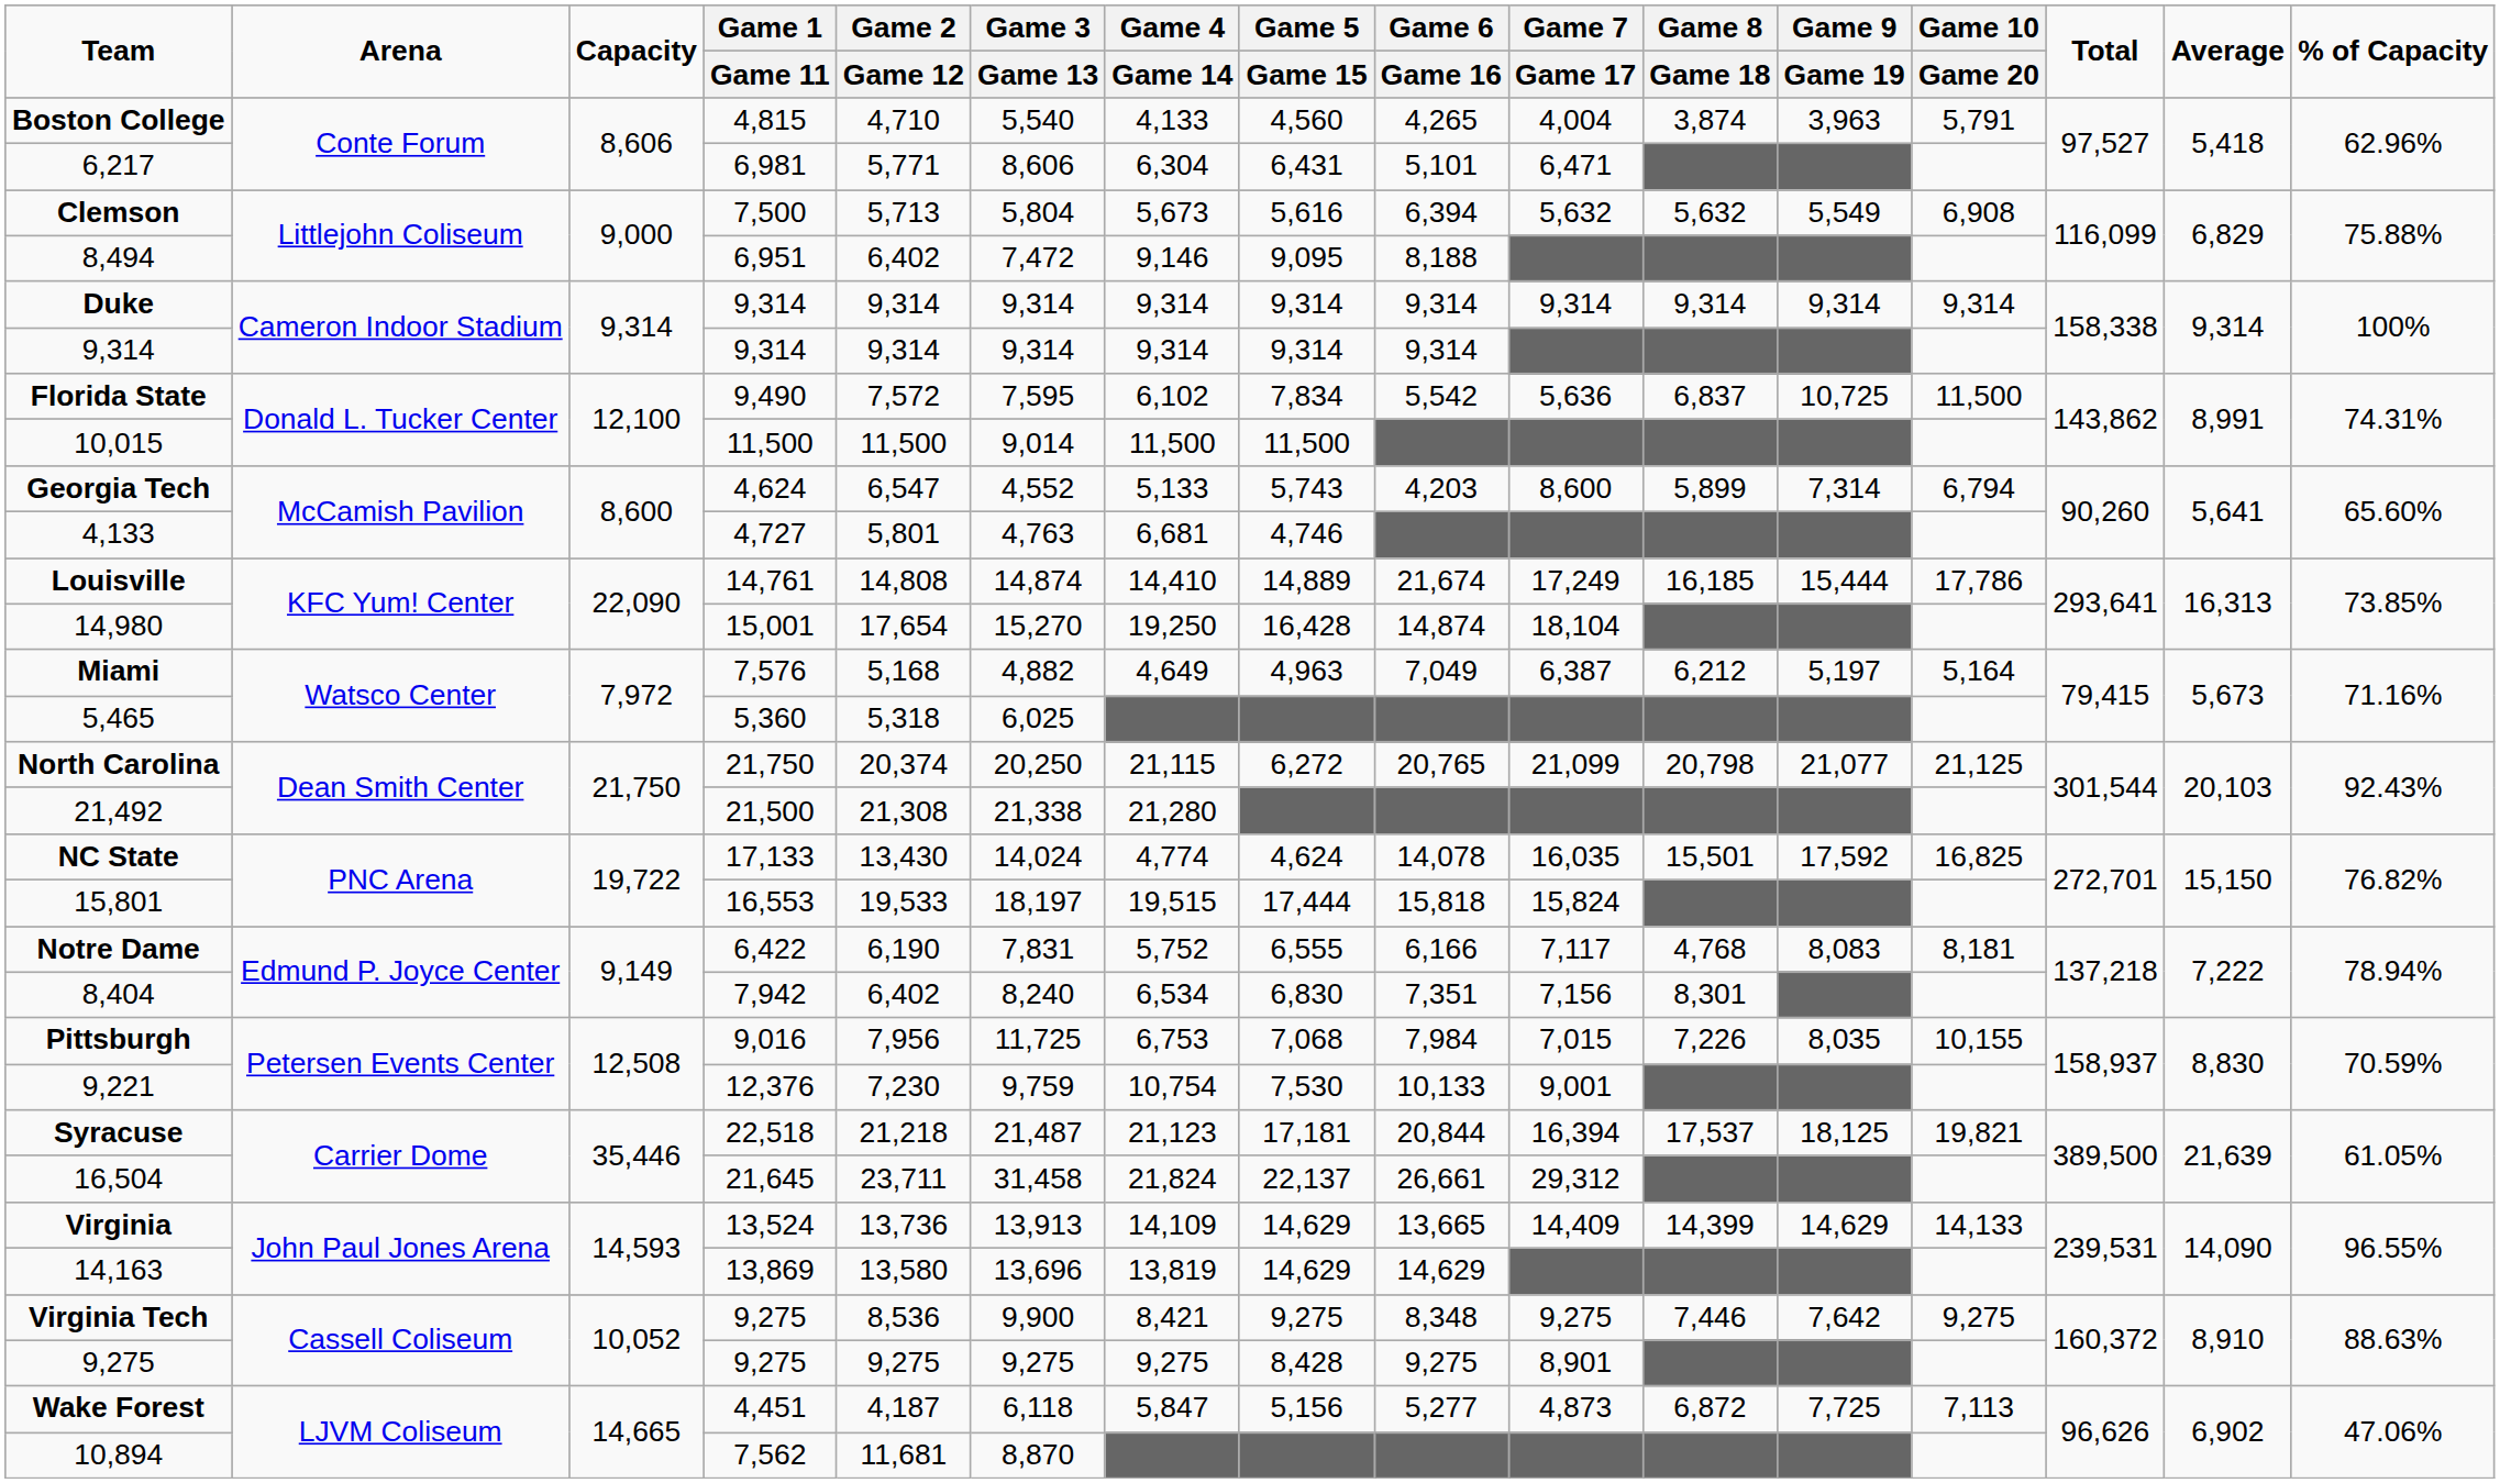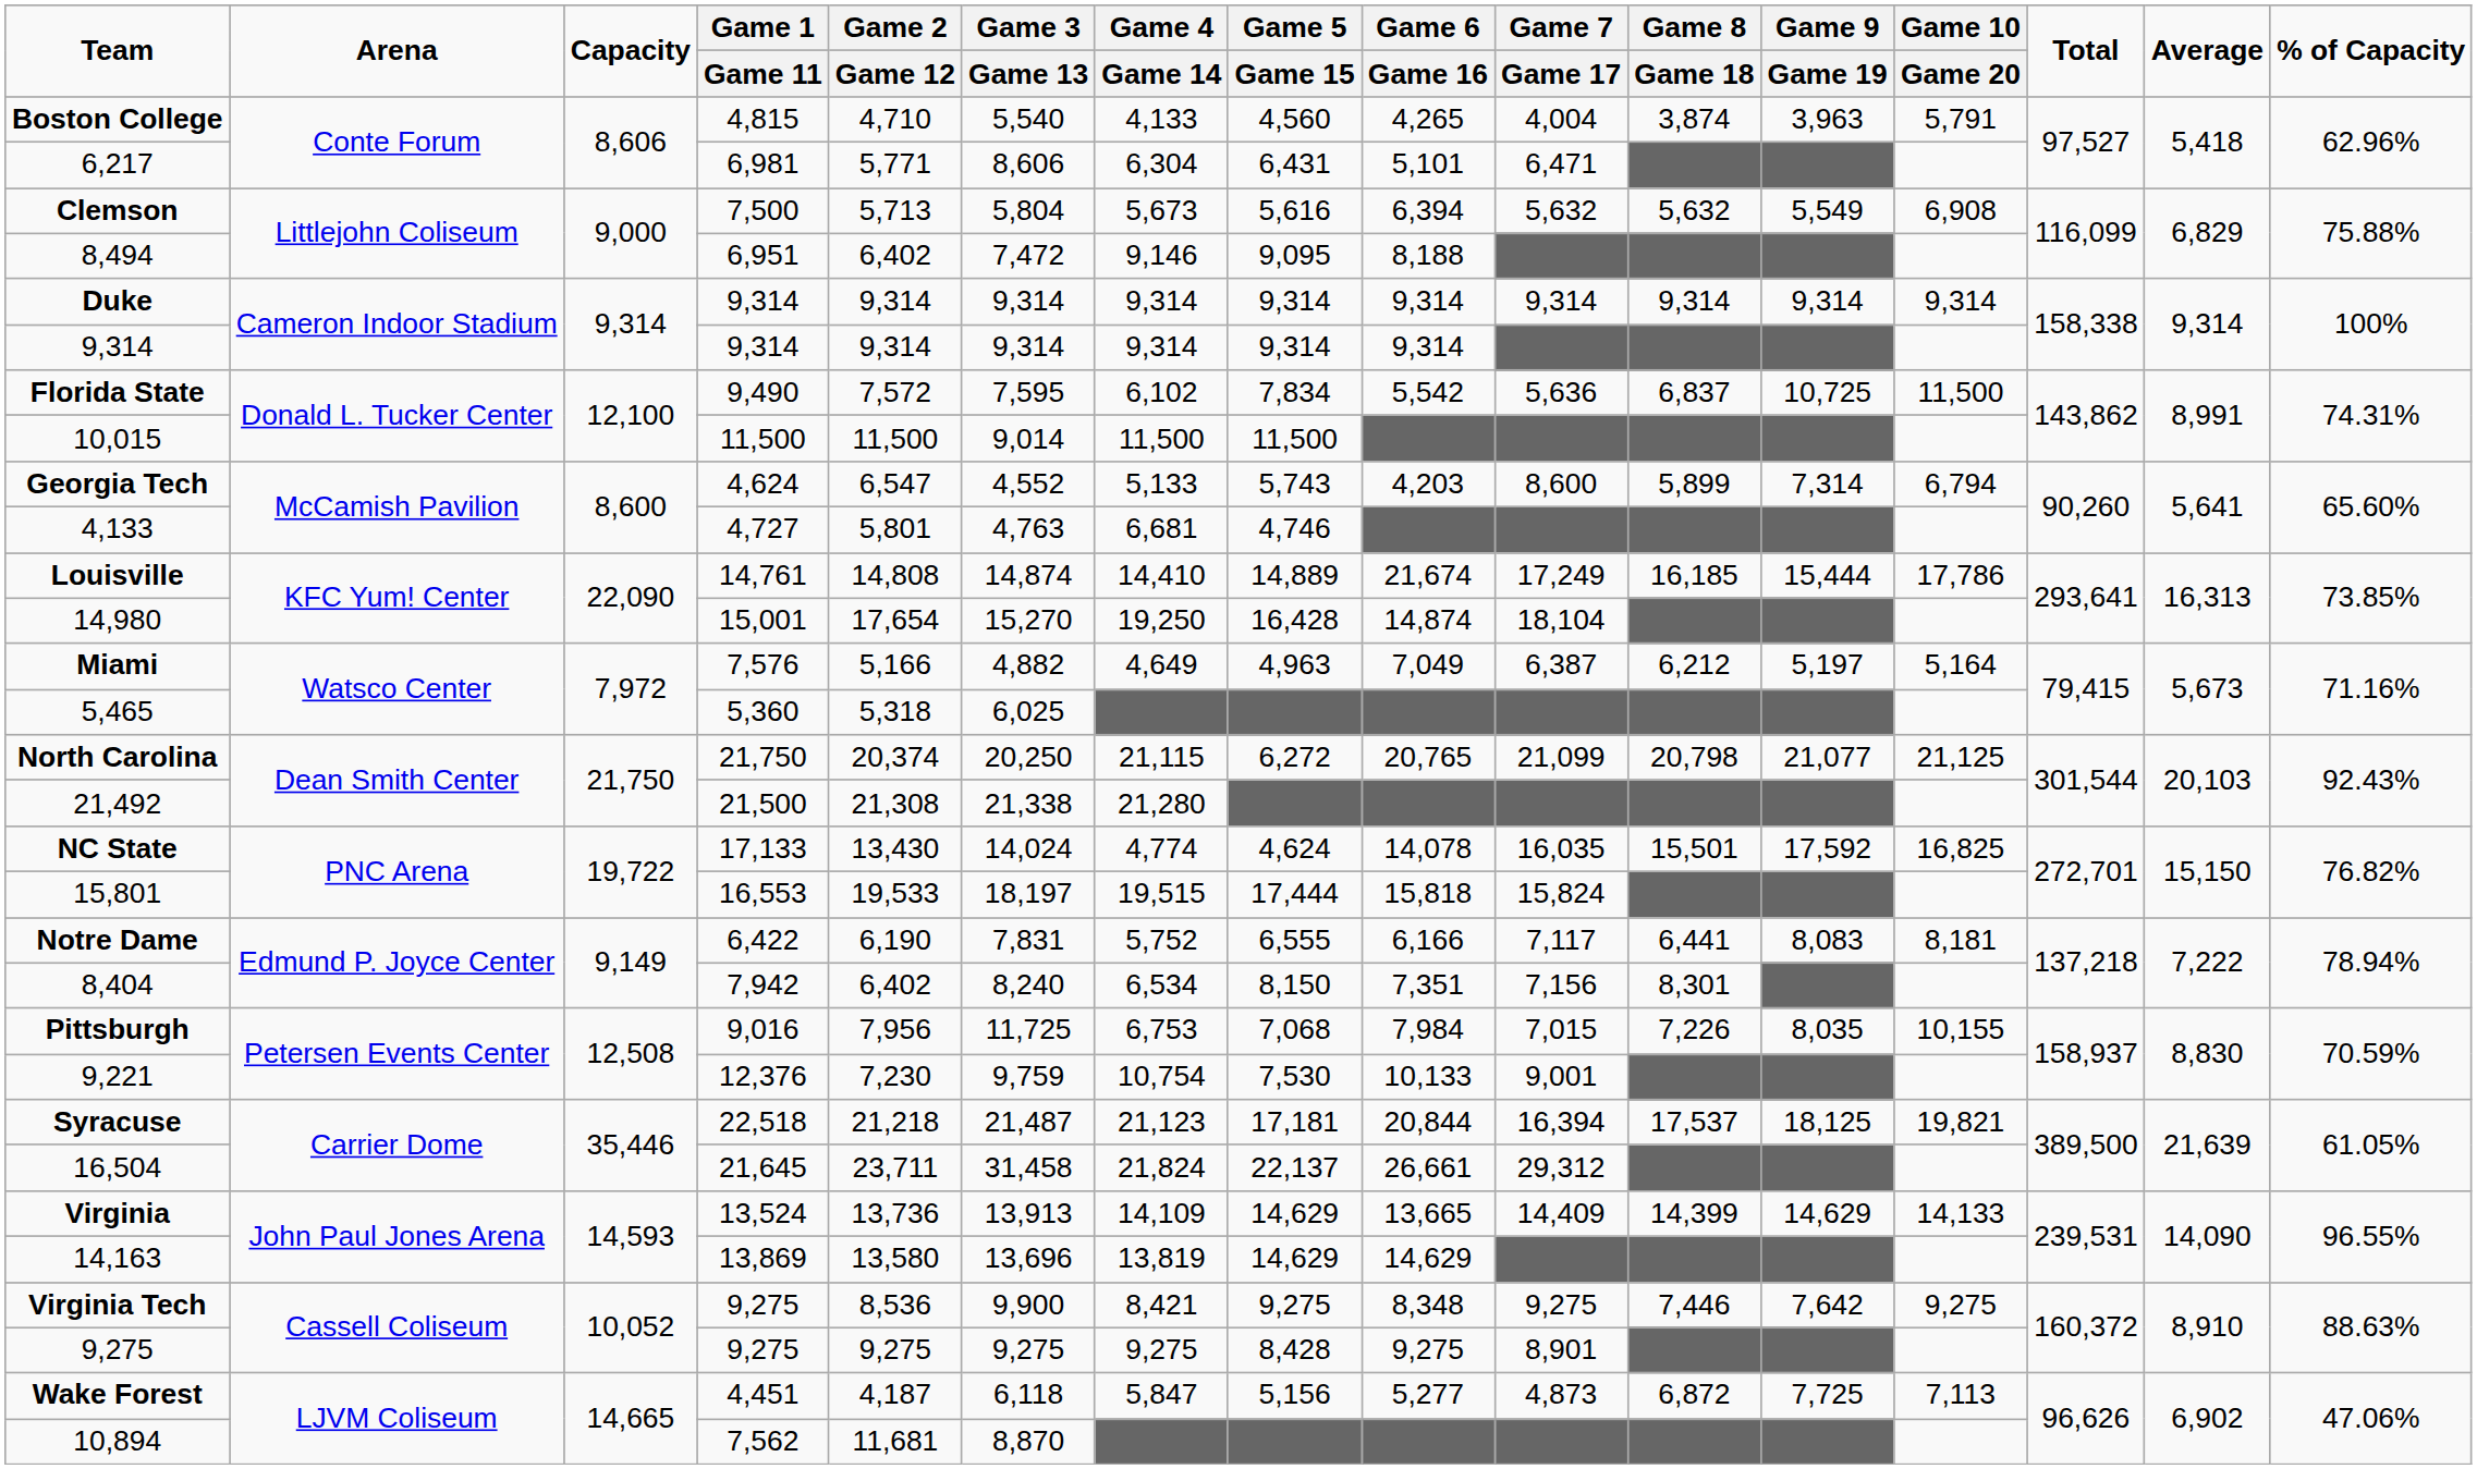Miami | Game 2 / Game 12: 5,168 -> 5,166
Notre Dame | Game 8 / Game 18: 4,768 -> 6,441
8,404 | Game 5 / Game 15: 6,830 -> 8,150
